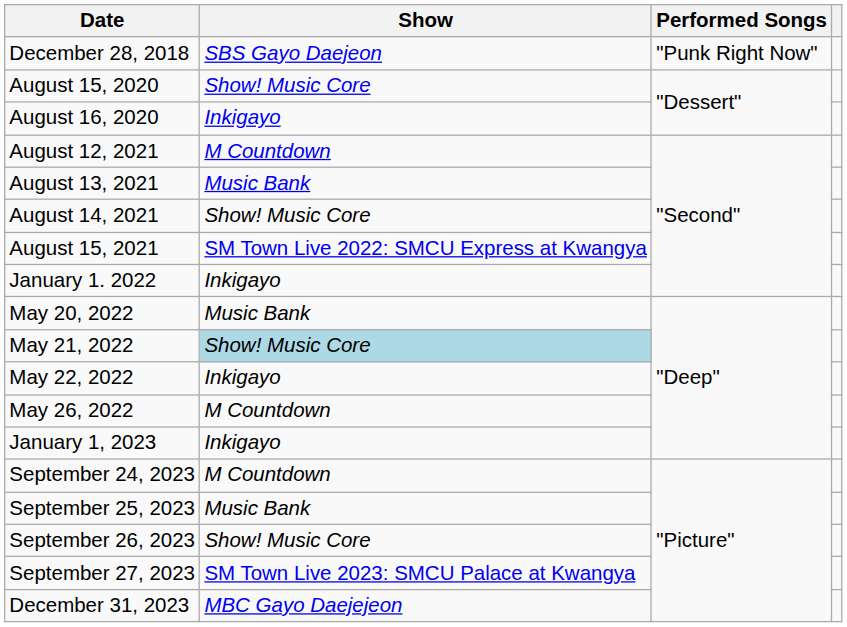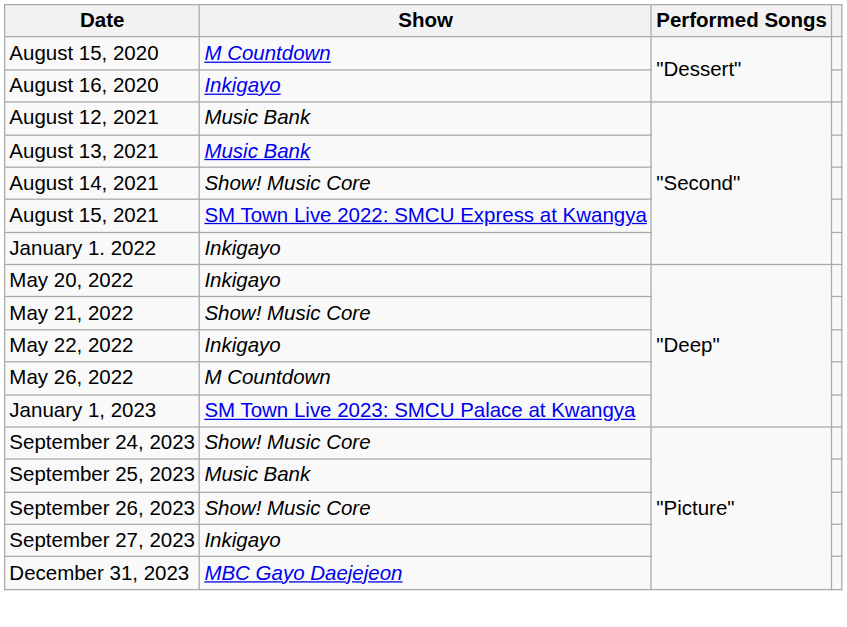- row: December 28, 2018 | SBS Gayo Daejeon | "Punk Right Now"
August 15, 2020 | Show: Show! Music Core -> M Countdown
August 12, 2021 | Show: M Countdown -> Music Bank
May 20, 2022 | Show: Music Bank -> Inkigayo
May 21, 2022 | Show: lightblue background -> no background
January 1, 2023 | Show: Inkigayo -> SM Town Live 2023: SMCU Palace at Kwangya
September 24, 2023 | Show: M Countdown -> Show! Music Core
September 27, 2023 | Show: SM Town Live 2023: SMCU Palace at Kwangya -> Inkigayo
